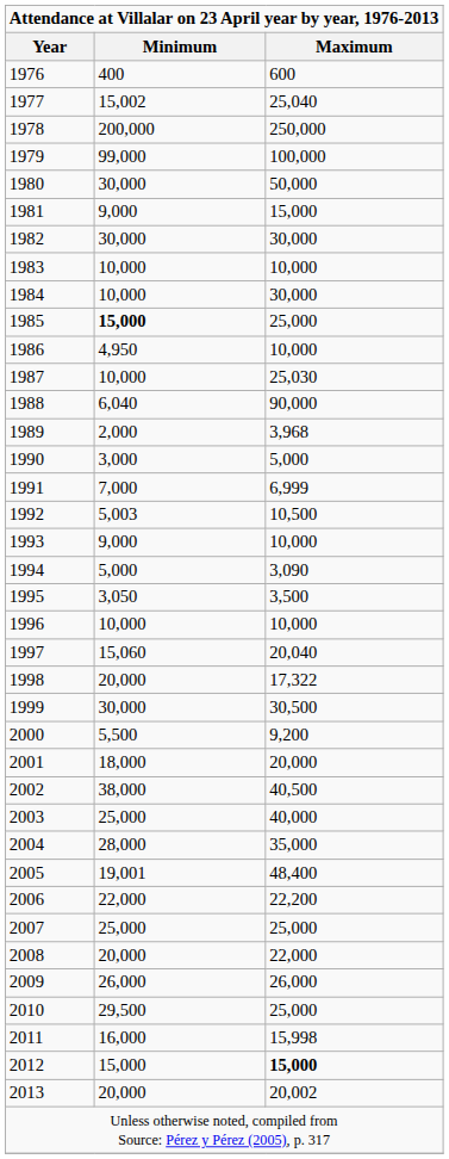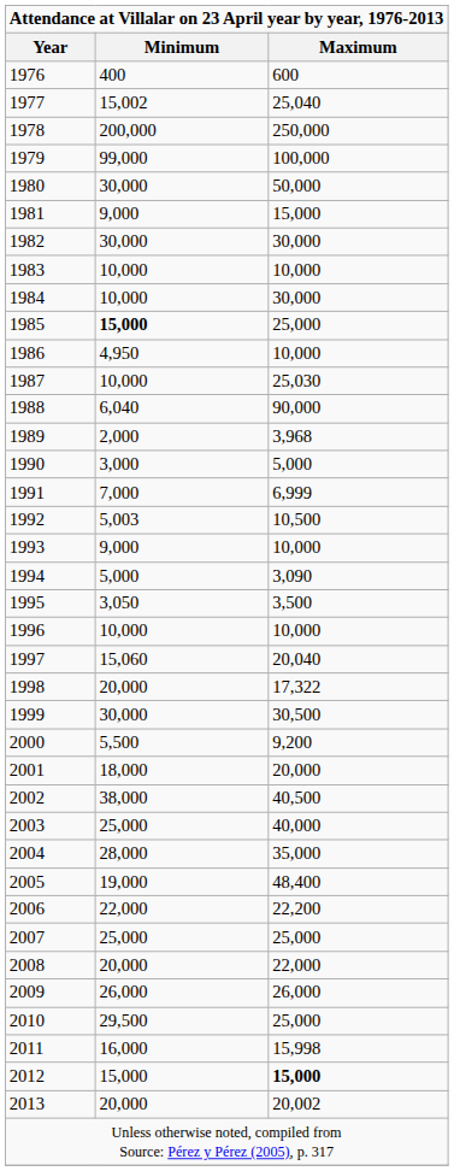2005 | Minimum: 19,001 -> 19,000
